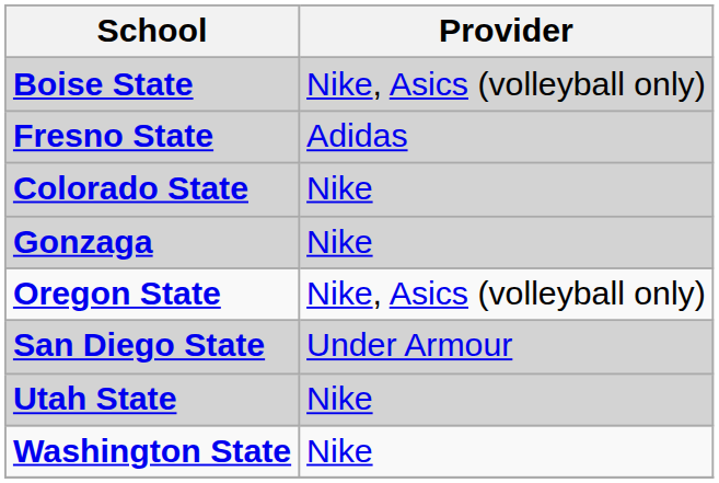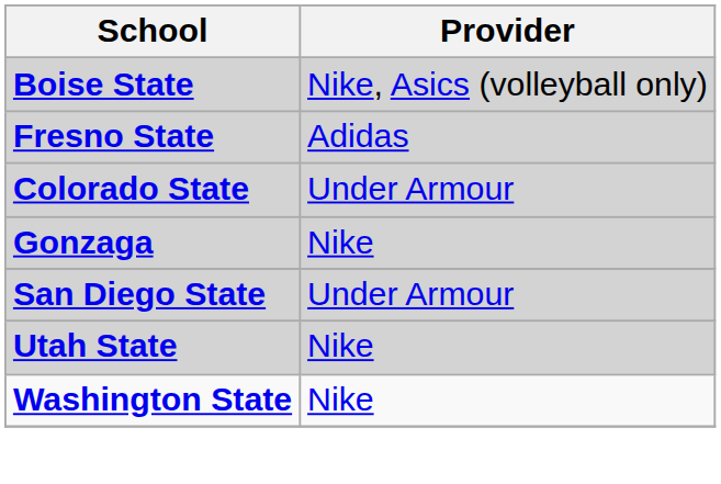Colorado State | Provider: Nike -> Under Armour
- row: Oregon State | Nike, Asics (volleyball only)
